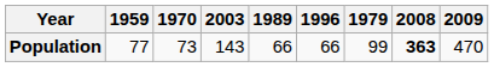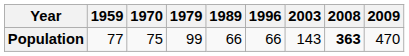columns swapped: 1979 <-> 2003
Population | 1970: 73 -> 75
